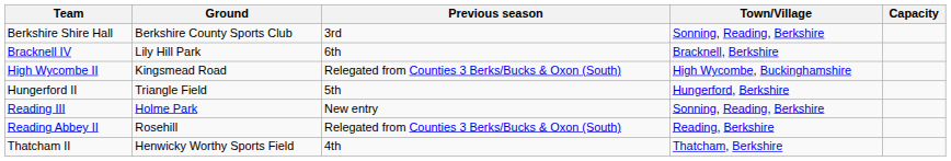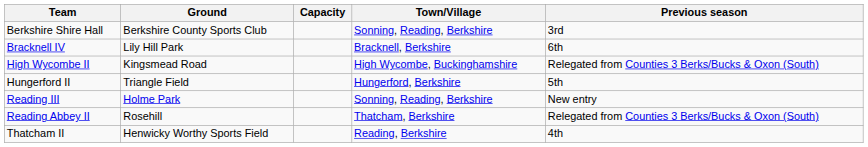columns swapped: Capacity <-> Previous season
Reading Abbey II | Town/Village: Reading, Berkshire -> Thatcham, Berkshire
Thatcham II | Town/Village: Thatcham, Berkshire -> Reading, Berkshire
